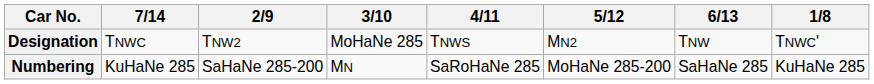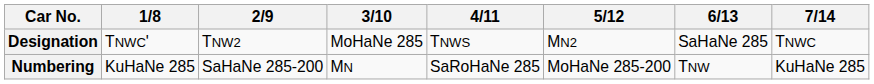columns swapped: 1/8 <-> 7/14
Designation | 6/13: TNW -> SaHaNe 285
Numbering | 6/13: SaHaNe 285 -> TNW
